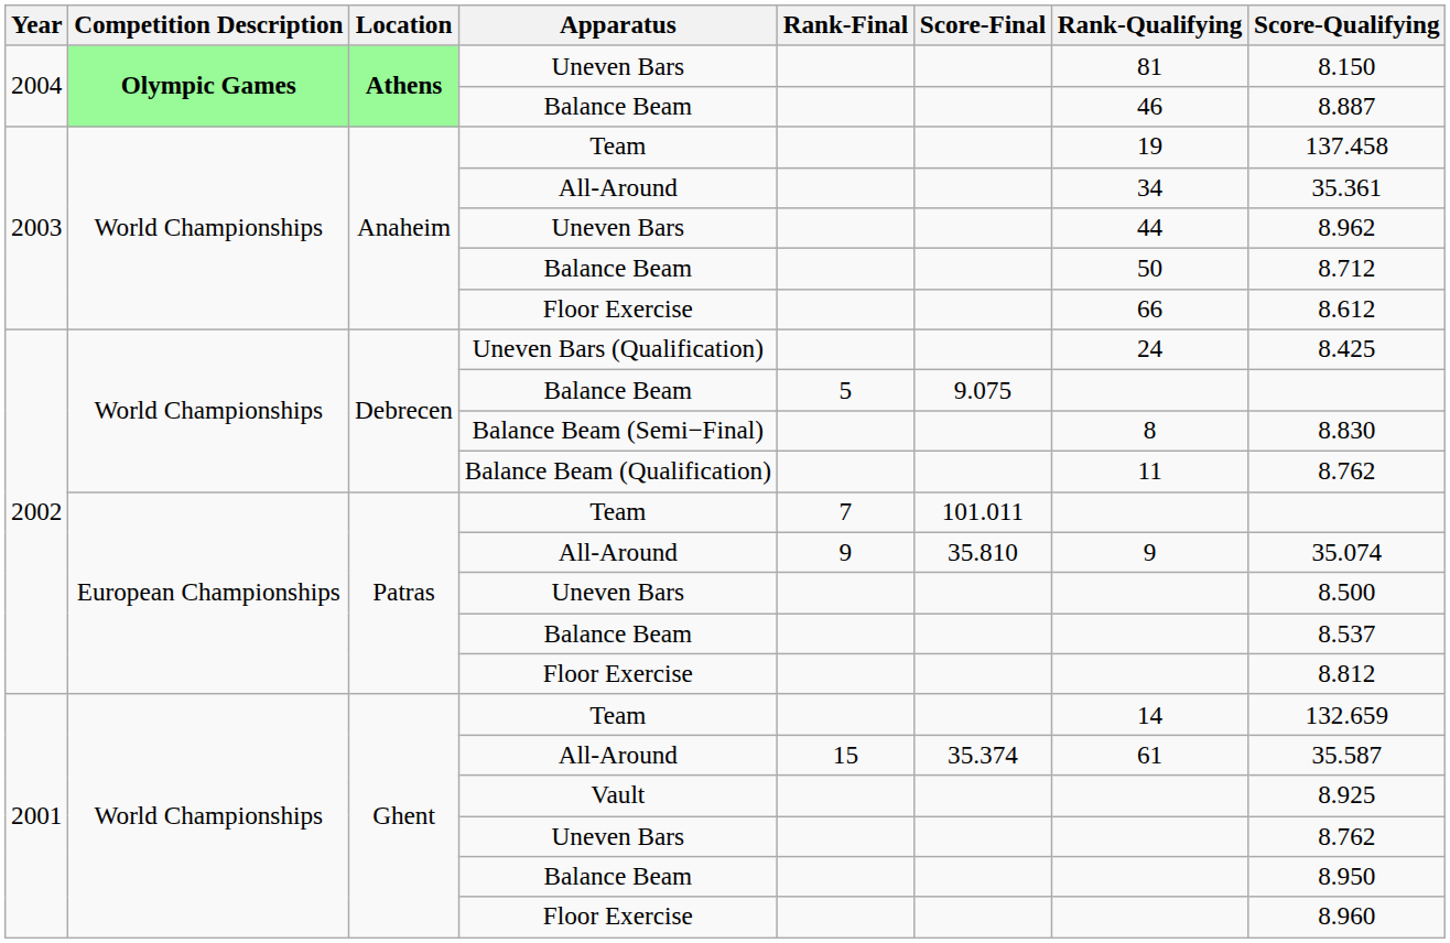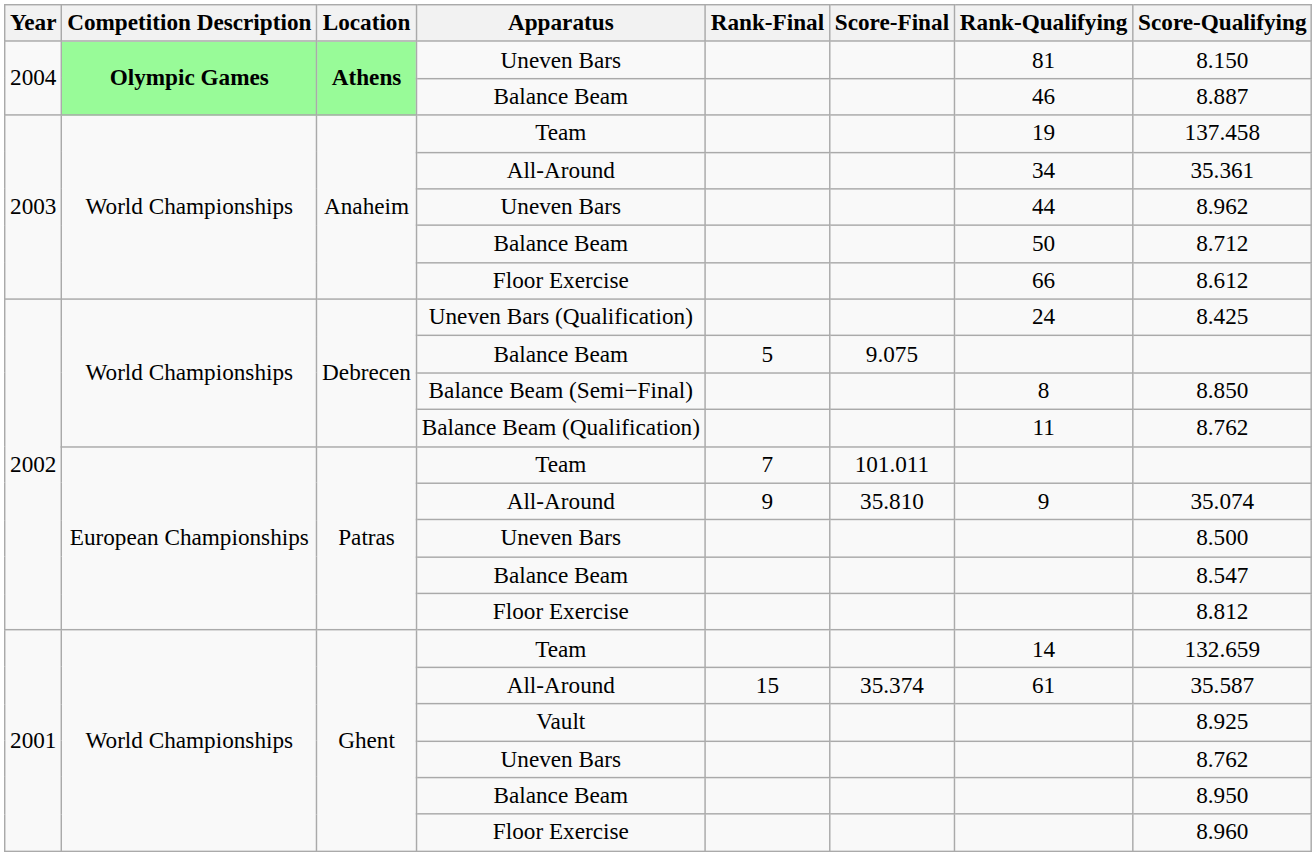Balance Beam (Semi−Final) | Score-Qualifying: 8.830 -> 8.850
Patras / Balance Beam | Score-Qualifying: 8.537 -> 8.547
